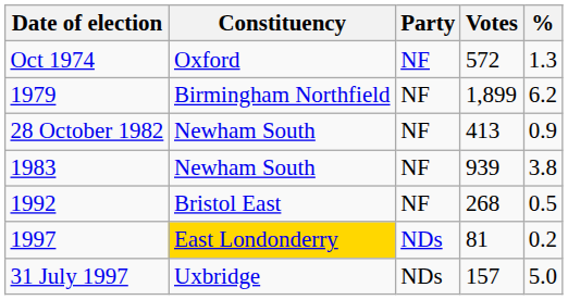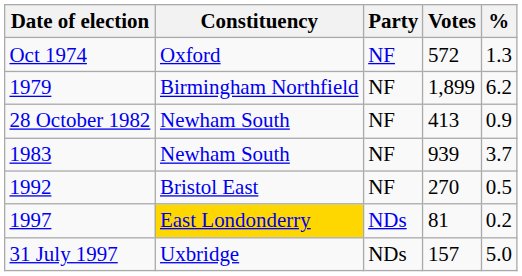1983 | %: 3.8 -> 3.7
1992 | Votes: 268 -> 270
